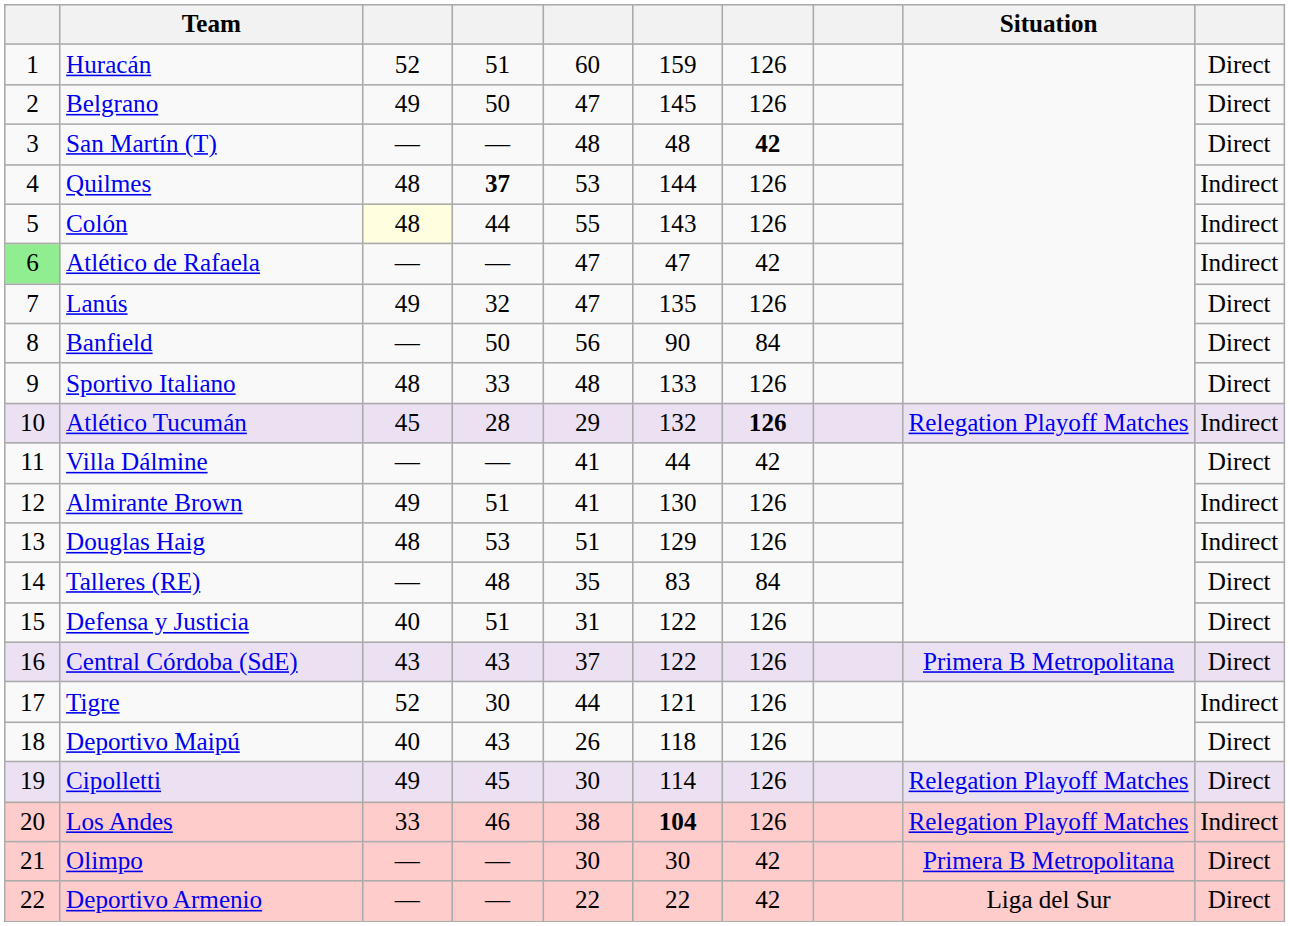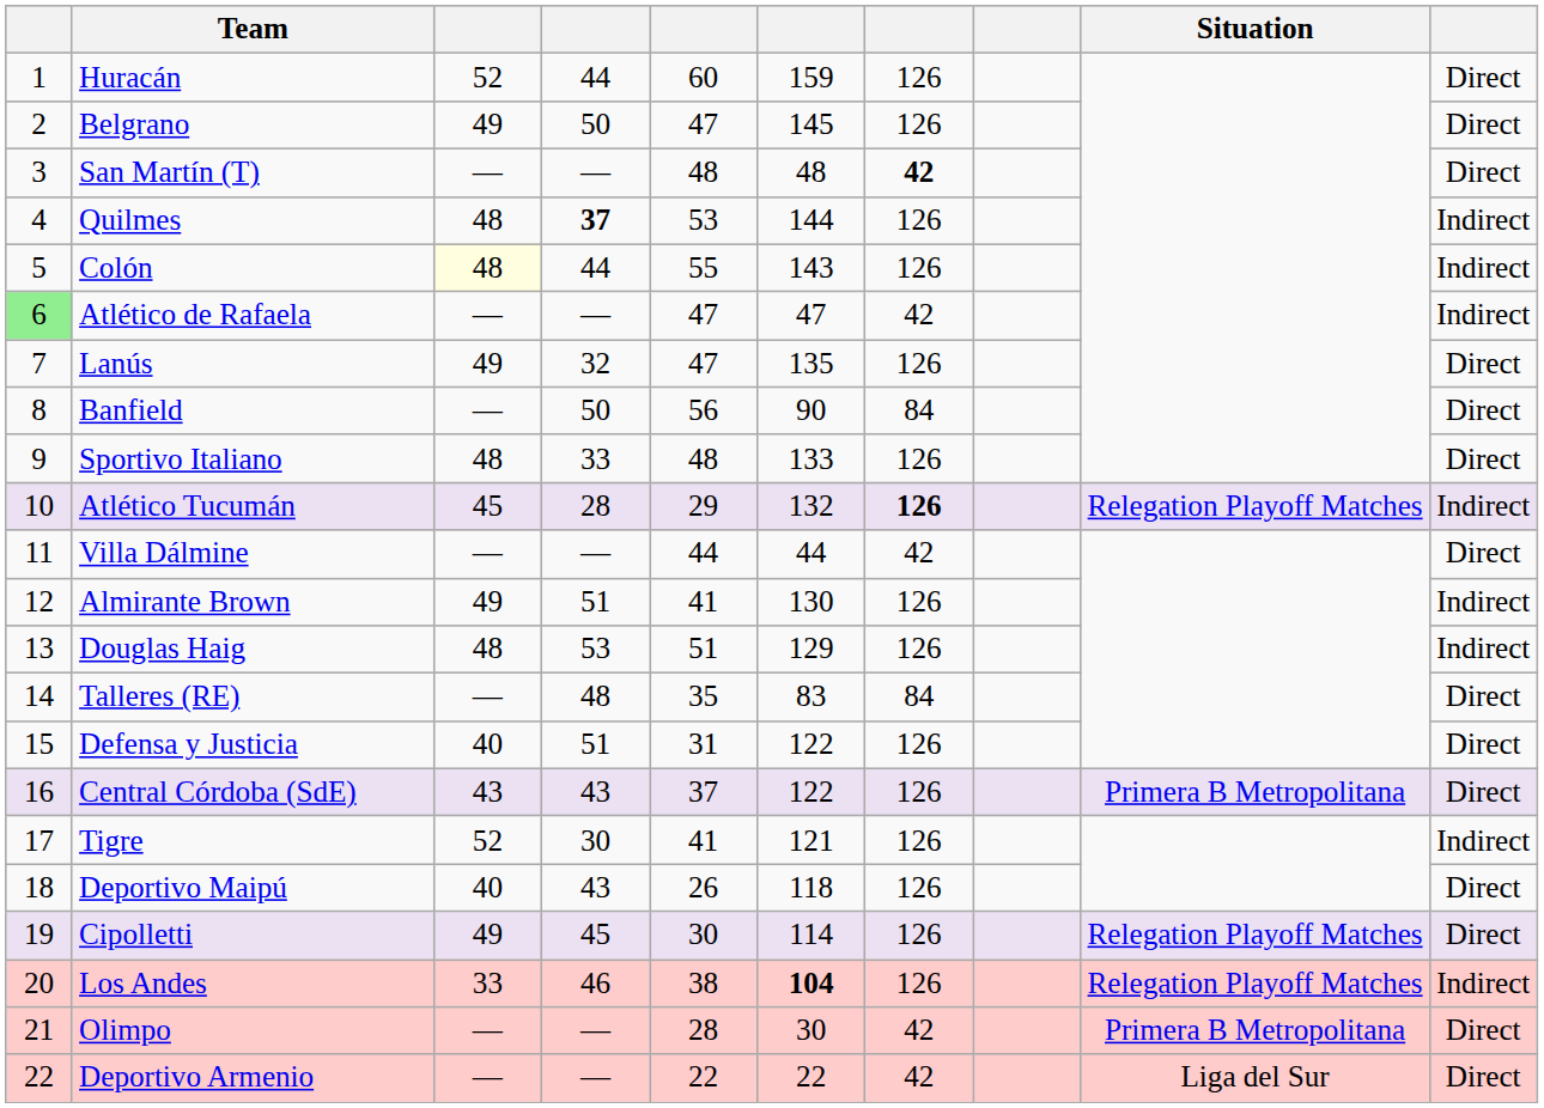Huracán | column 4: 51 -> 44
Villa Dálmine | column 5: 41 -> 44
Tigre | column 5: 44 -> 41
Olimpo | column 5: 30 -> 28
